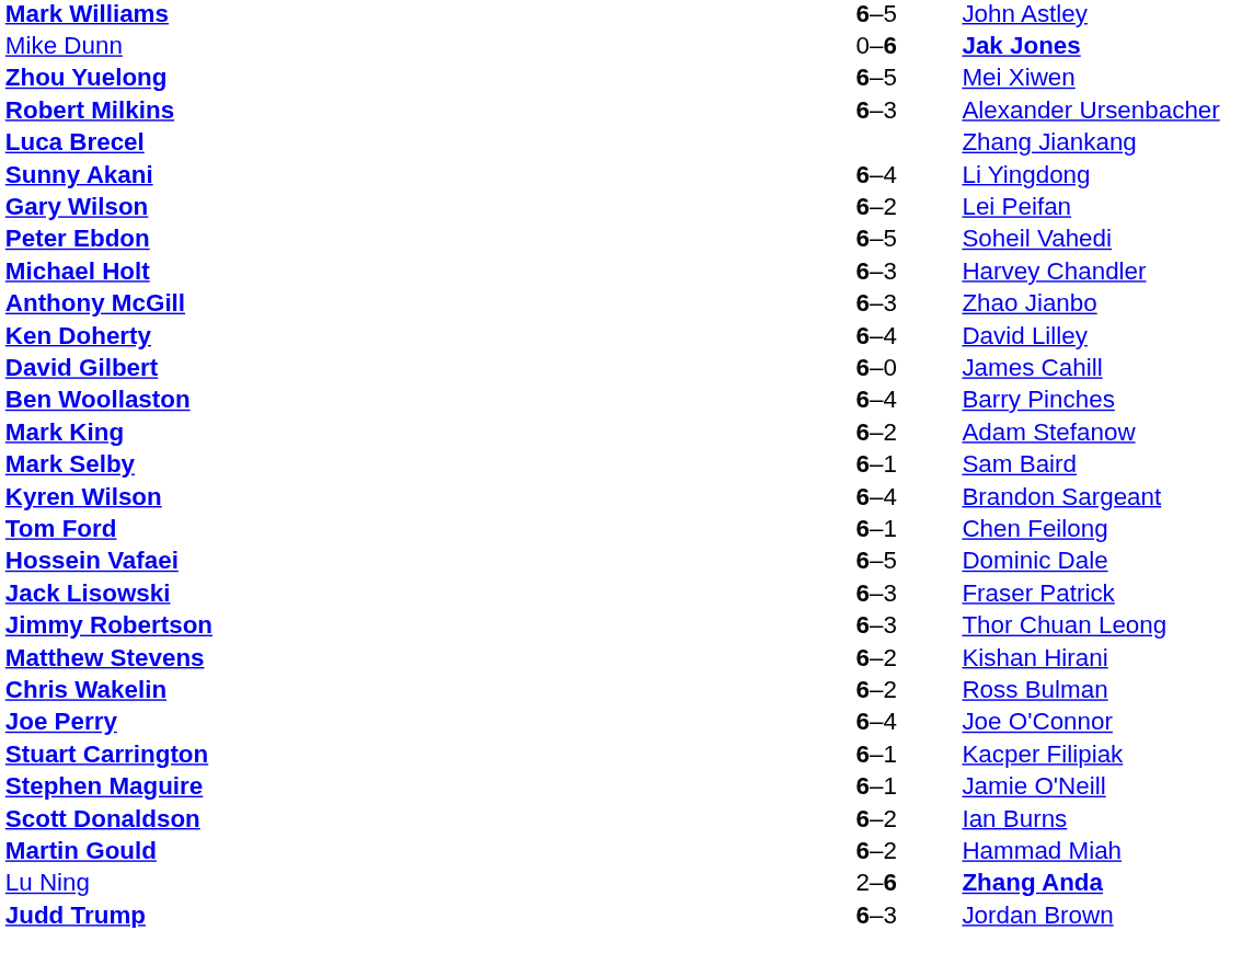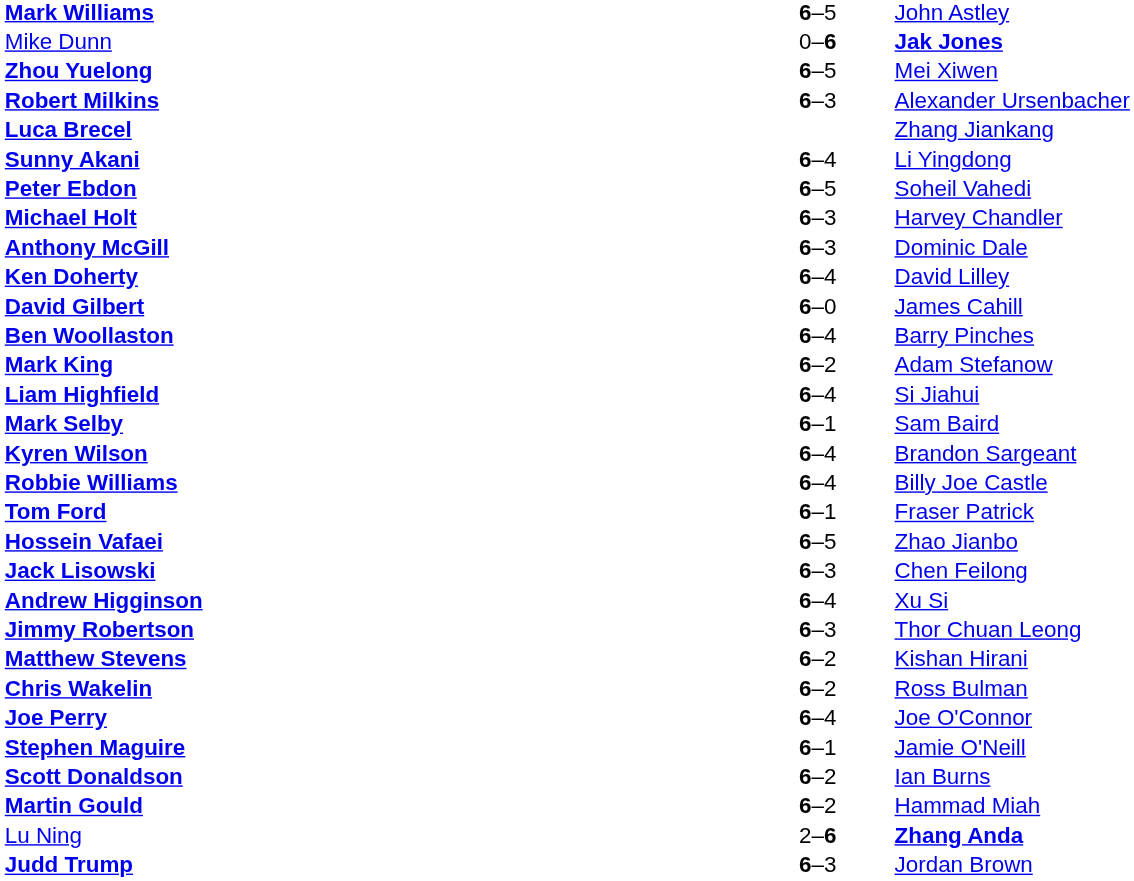- row: Gary Wilson | 6–2 | Lei Peifan
Anthony McGill | column 3: Zhao Jianbo -> Dominic Dale
+ row: Liam Highfield | 6–4 | Si Jiahui
+ row: Robbie Williams | 6–4 | Billy Joe Castle
Tom Ford | column 3: Chen Feilong -> Fraser Patrick
Hossein Vafaei | column 3: Dominic Dale -> Zhao Jianbo
Jack Lisowski | column 3: Fraser Patrick -> Chen Feilong
+ row: Andrew Higginson | 6–4 | Xu Si
- row: Stuart Carrington | 6–1 | Kacper Filipiak
